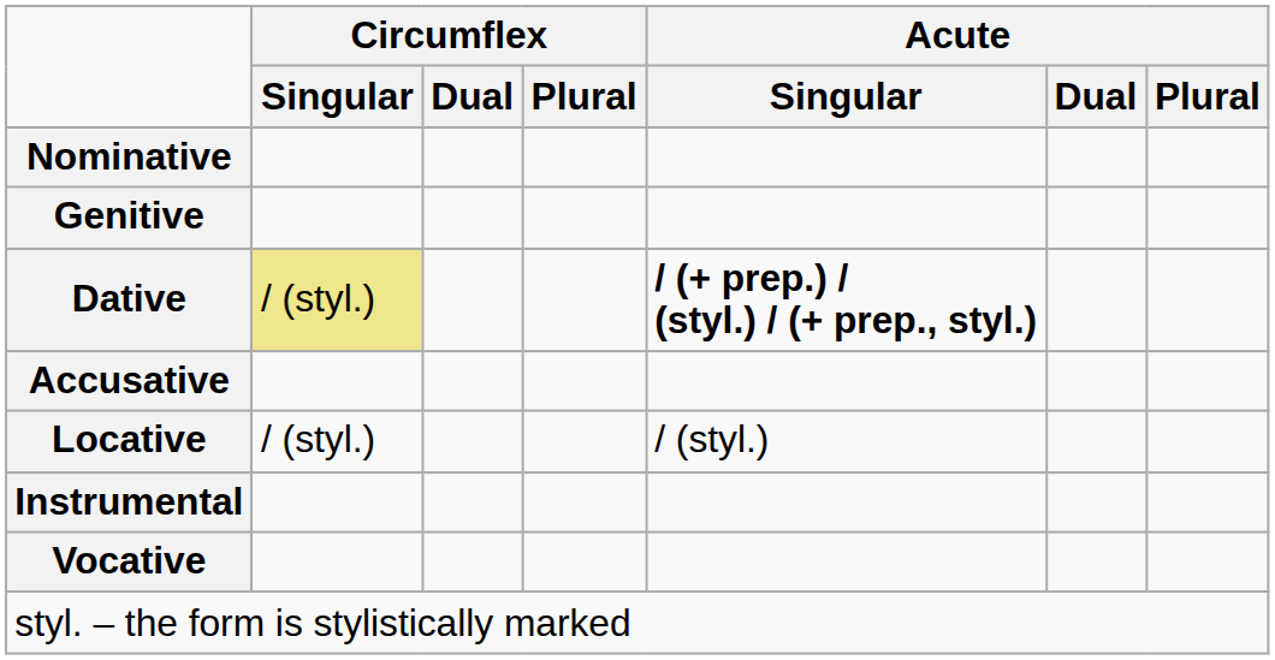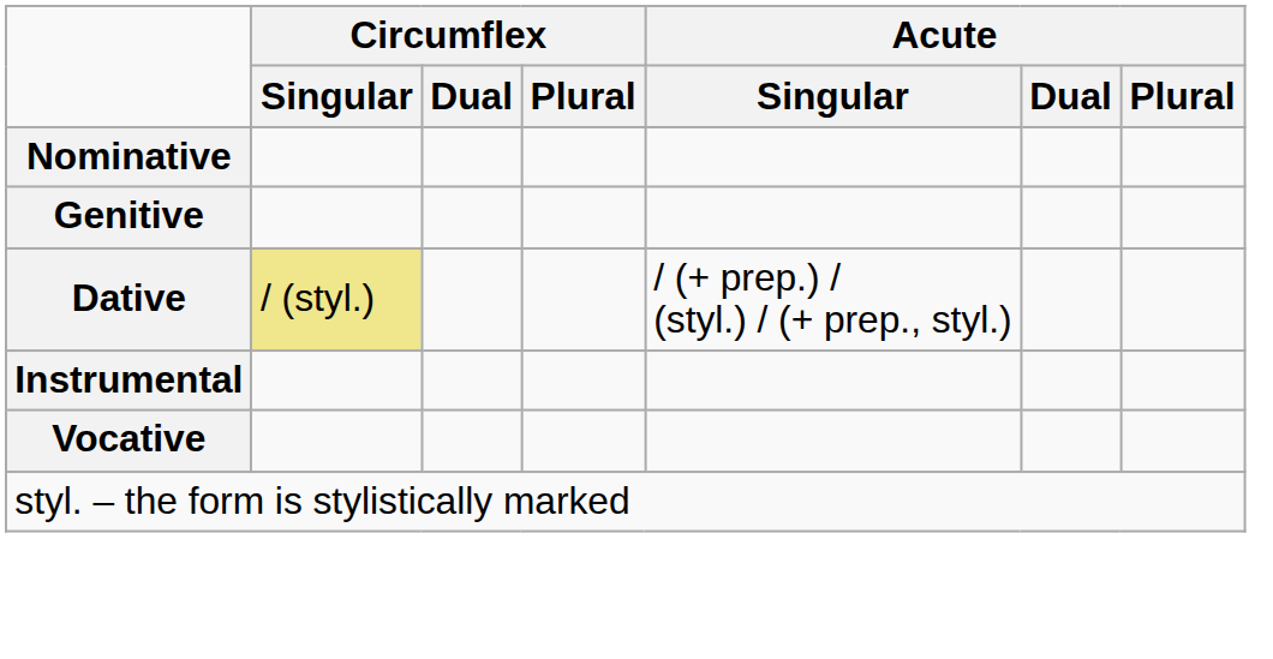Dative | Acute / Singular: bold -> normal
- row: Accusative
- row: Locative | / (styl.) | / (styl.)
